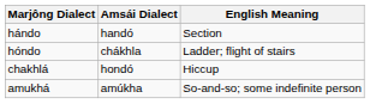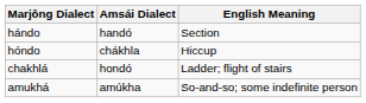hóndo | English Meaning: Ladder; flight of stairs -> Hiccup
chakhlá | English Meaning: Hiccup -> Ladder; flight of stairs
